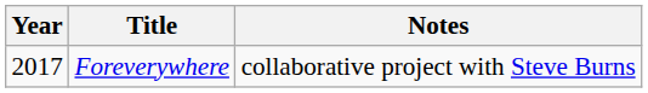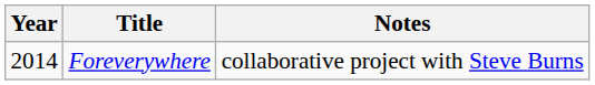Foreverywhere | Year: 2017 -> 2014
